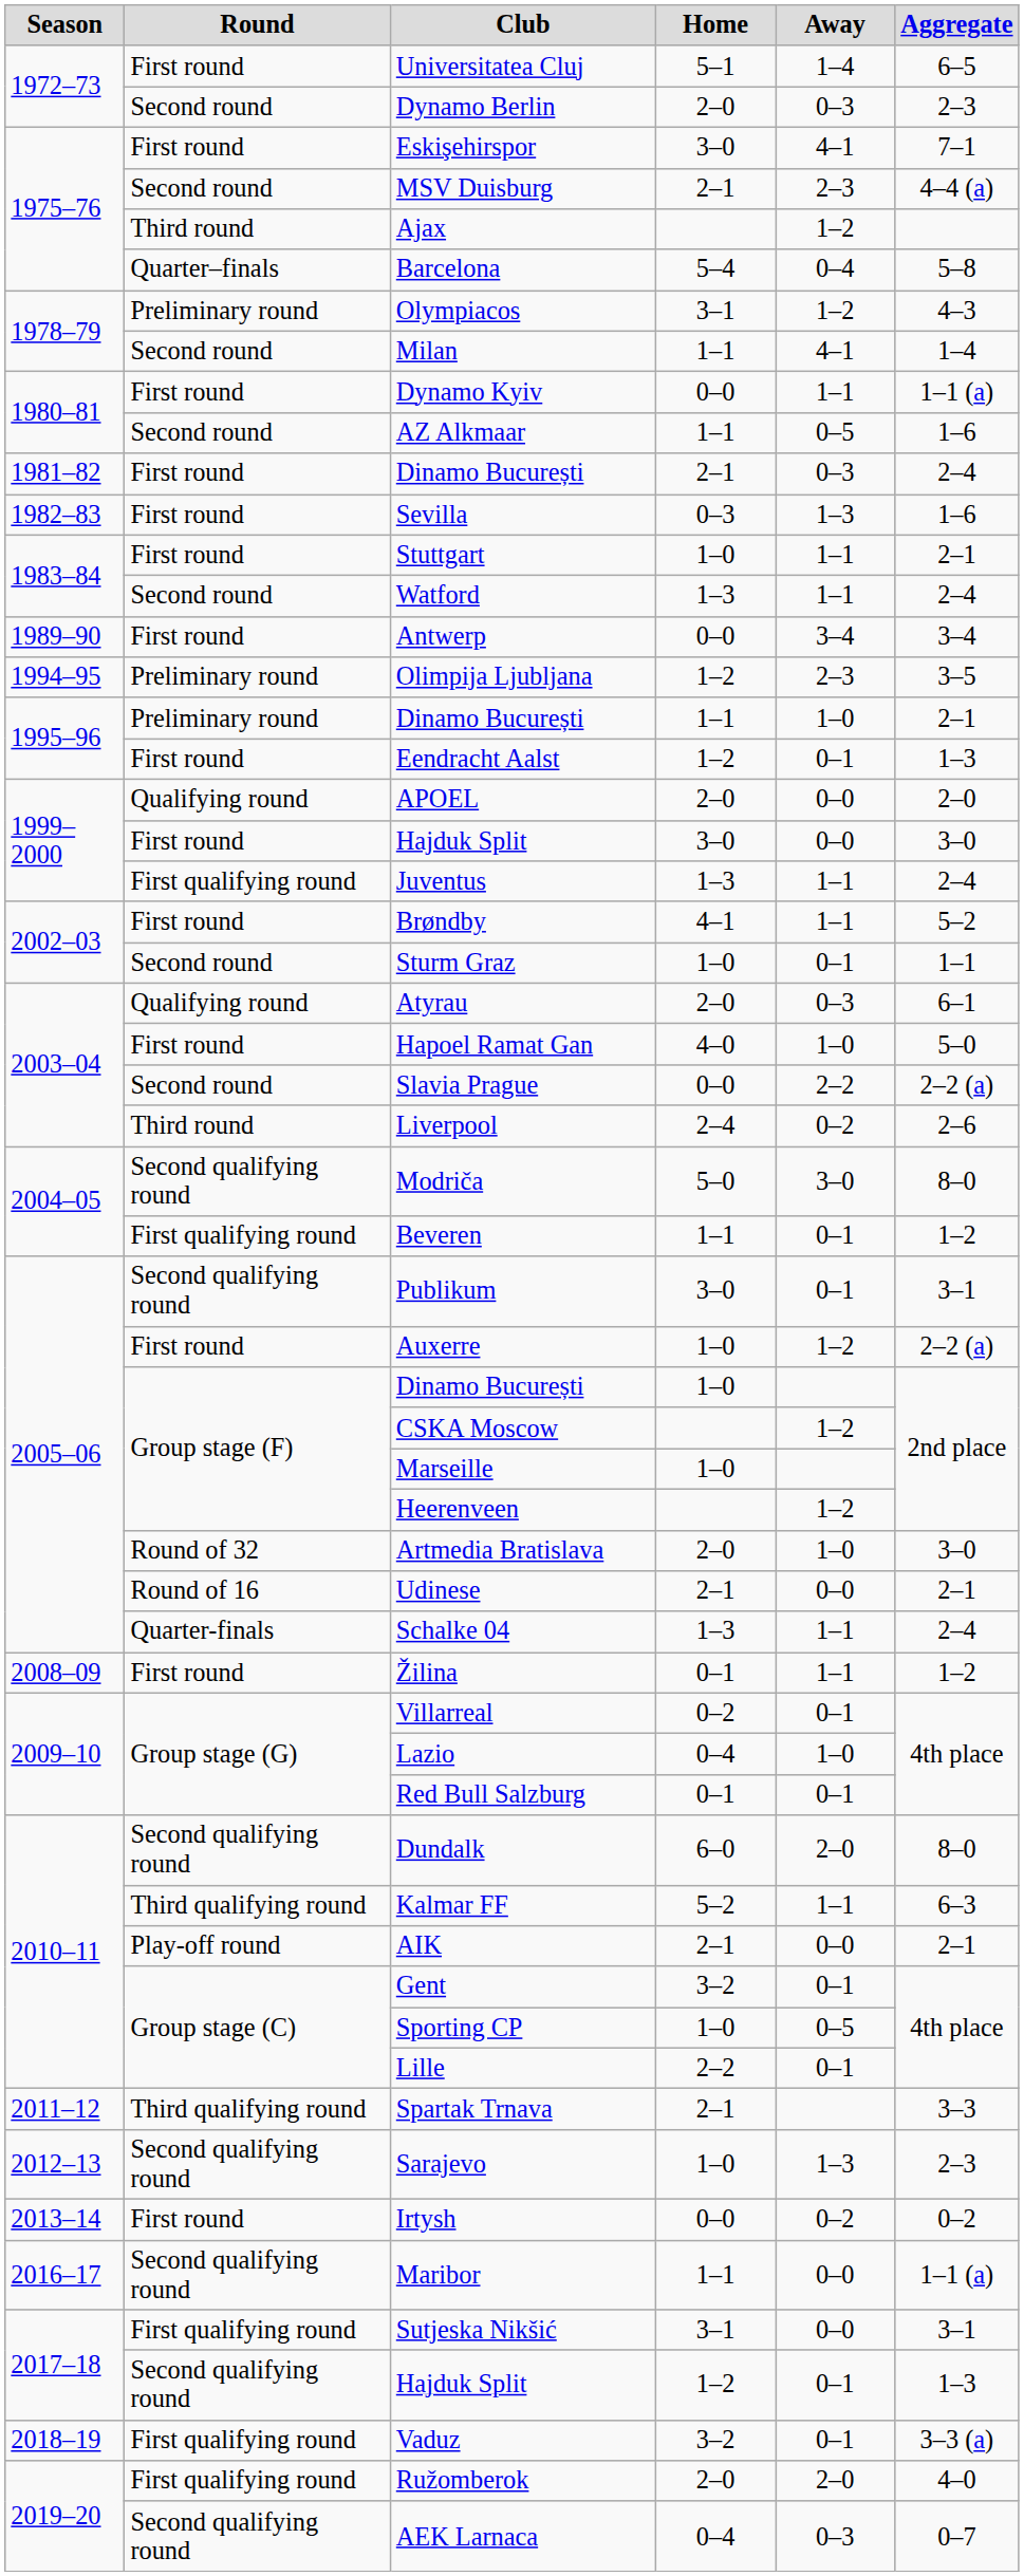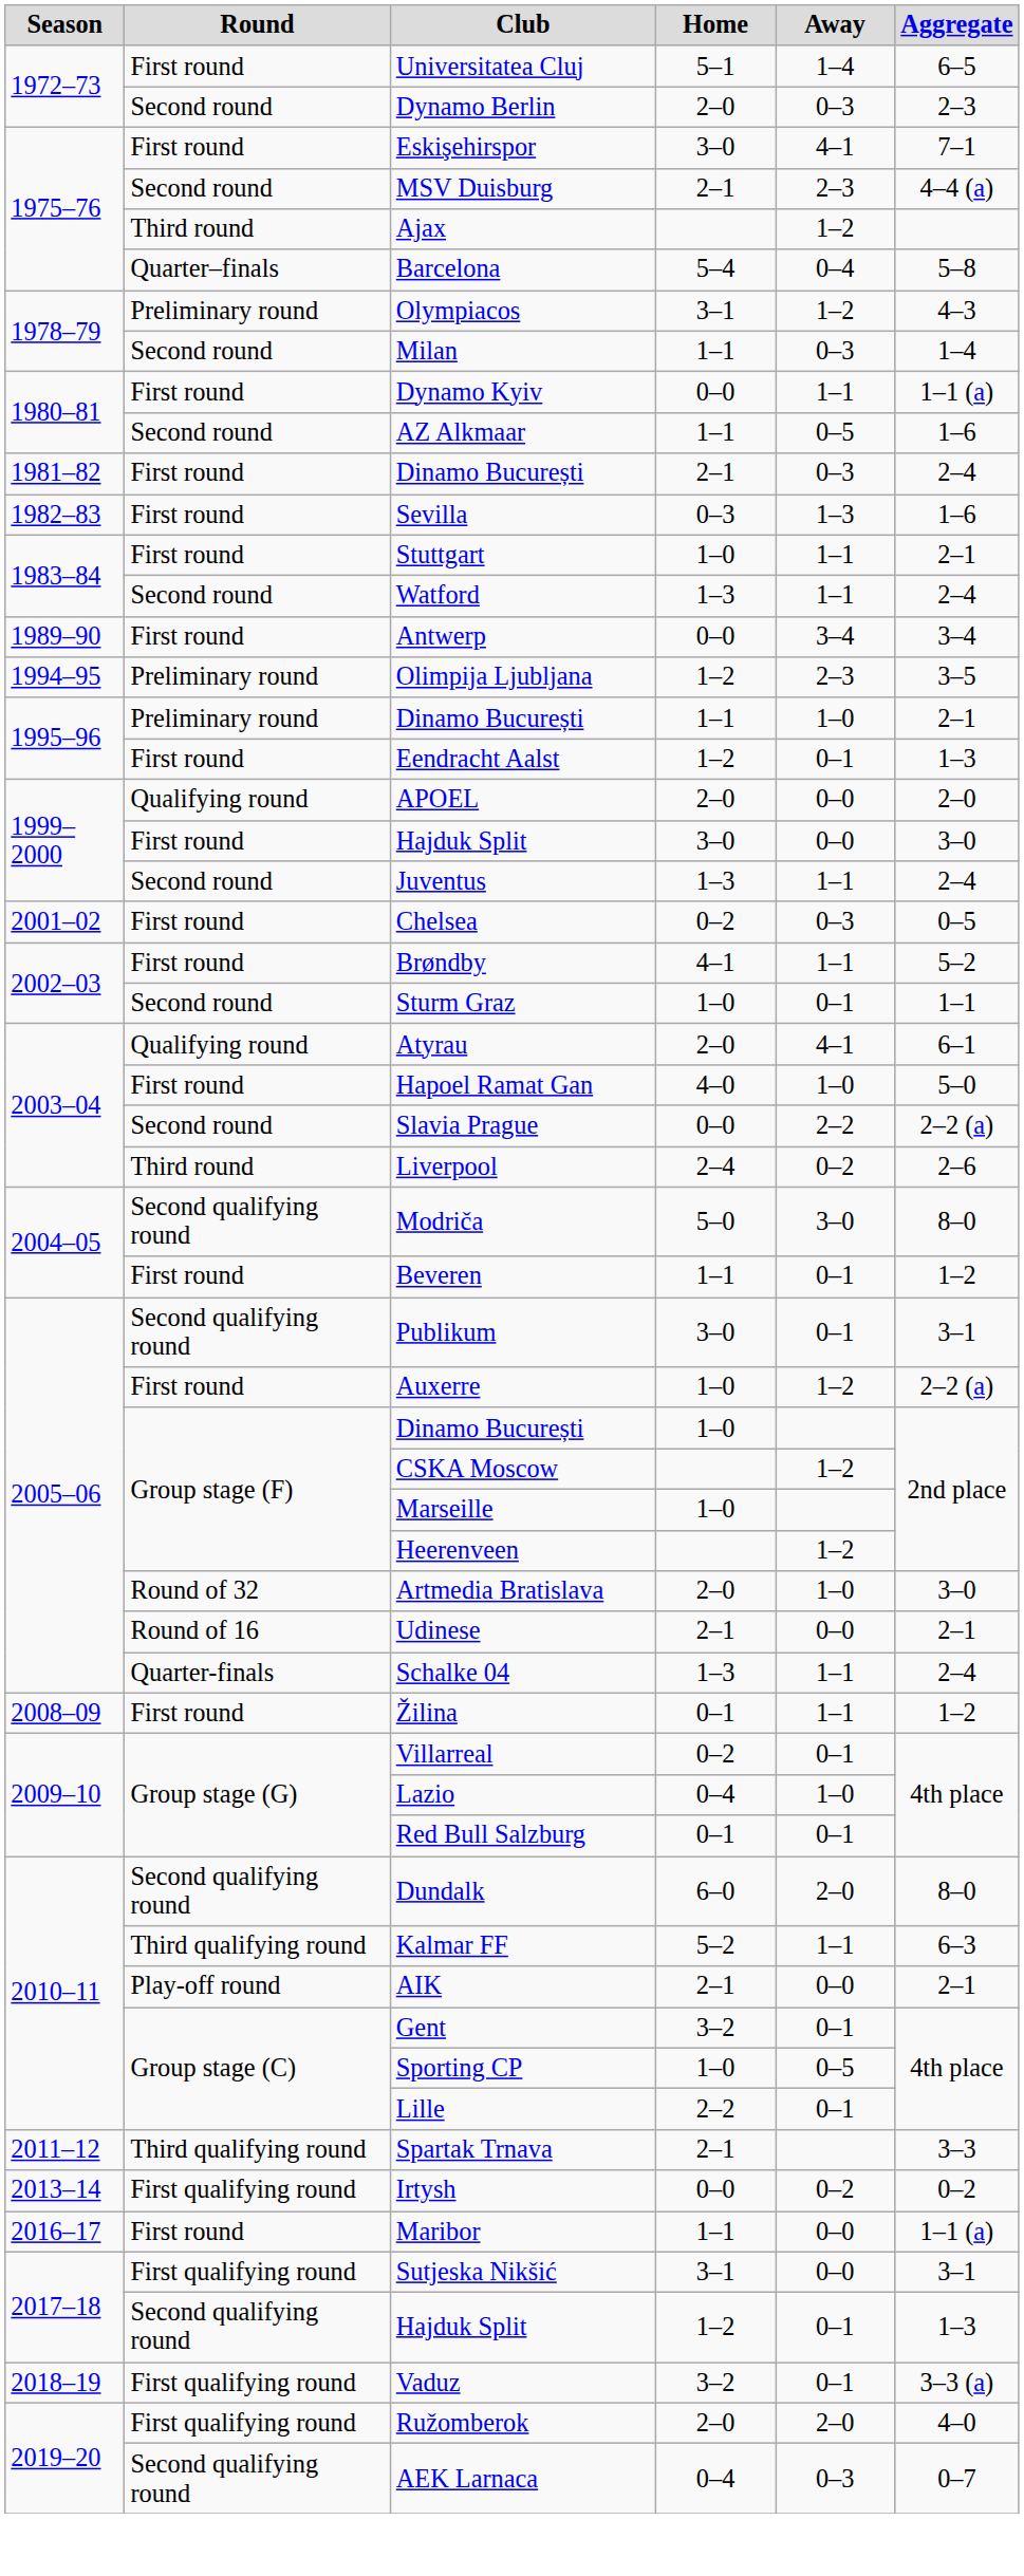Milan | Away: 4–1 -> 0–3
Juventus | Round: First qualifying round -> Second round
+ row: 2001–02 | First round | Chelsea | 0–2 | 0–3 | 0–5
Atyrau | Away: 0–3 -> 4–1
Beveren | Round: First qualifying round -> First round
- row: 2012–13 | Second qualifying round | Sarajevo | 1–0 | 1–3 | 2–3
Irtysh | Round: First round -> First qualifying round
Maribor | Round: Second qualifying round -> First round
